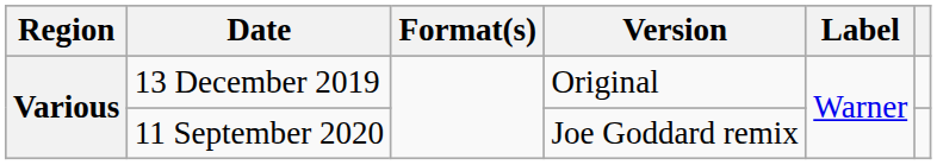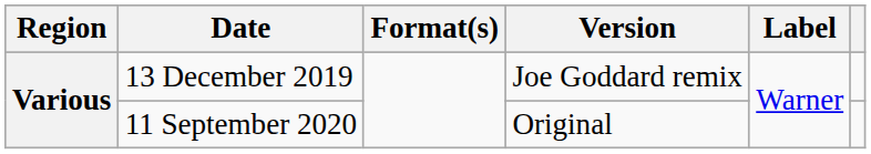13 December 2019 | Version: Original -> Joe Goddard remix
11 September 2020 | Version: Joe Goddard remix -> Original
